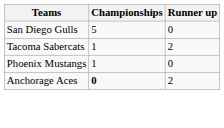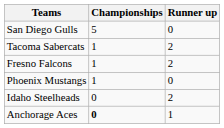+ row: Fresno Falcons | 1 | 2
+ row: Idaho Steelheads | 0 | 2
Anchorage Aces | Runner up: 2 -> 1
